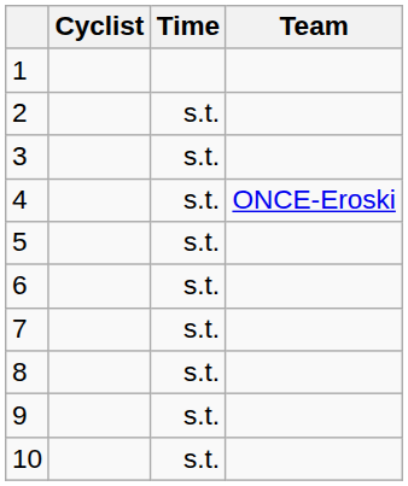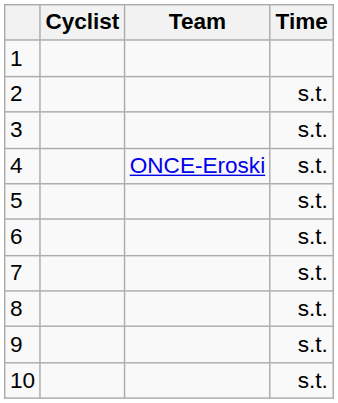columns swapped: Team <-> Time
